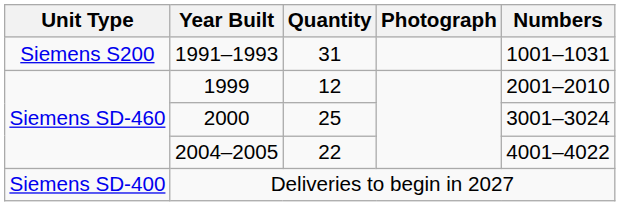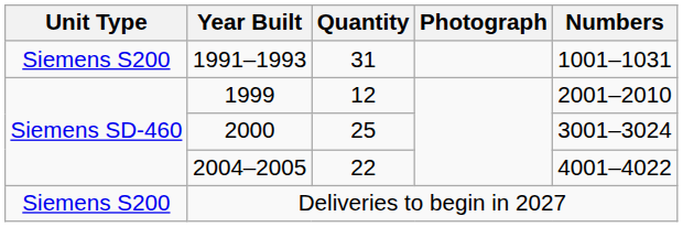Deliveries to begin in 2027 | Unit Type: Siemens SD-400 -> Siemens S200
